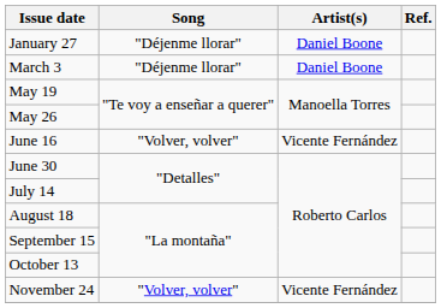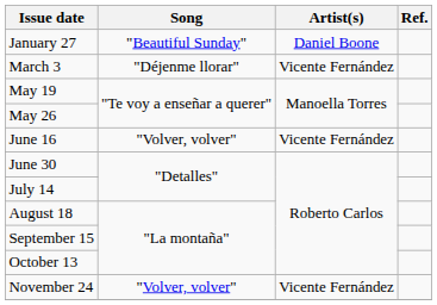January 27 | Song: "Déjenme llorar" -> "Beautiful Sunday"
March 3 | Artist(s): Daniel Boone -> Vicente Fernández
